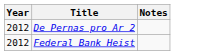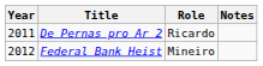+ column: Role | Ricardo | Mineiro
De Pernas pro Ar 2 | Year: 2012 -> 2011
